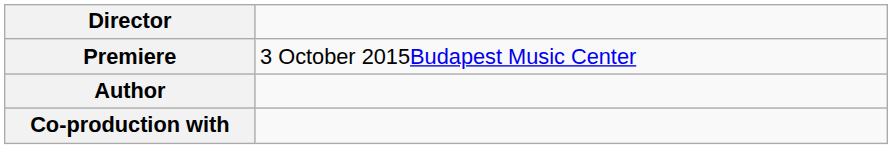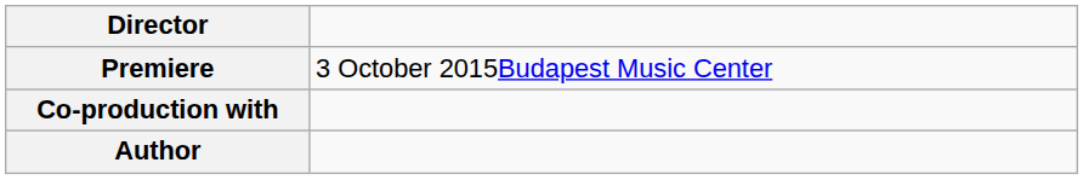rows swapped: Co-production with <-> Author
